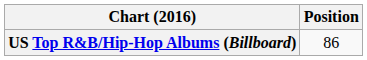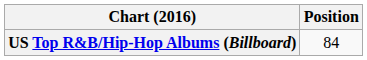US Top R&B/Hip-Hop Albums (Billboard) | Position: 86 -> 84
